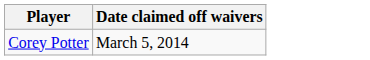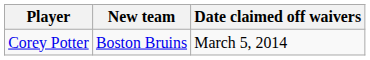+ column: New team | Boston Bruins
